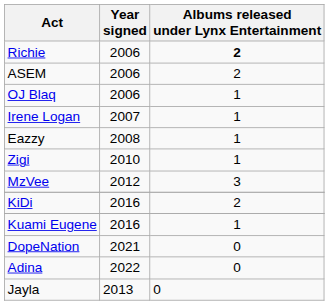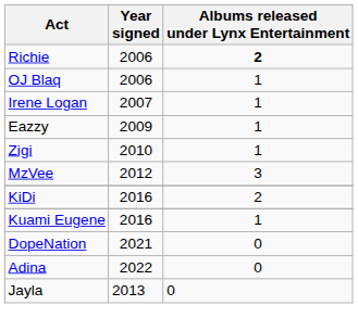- row: ASEM | 2006 | 2
Eazzy | Year signed: 2008 -> 2009
